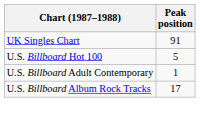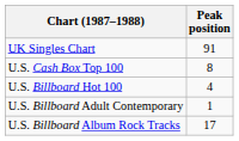+ row: U.S. Cash Box Top 100 | 8
U.S. Billboard Hot 100 | Peak position: 5 -> 4
